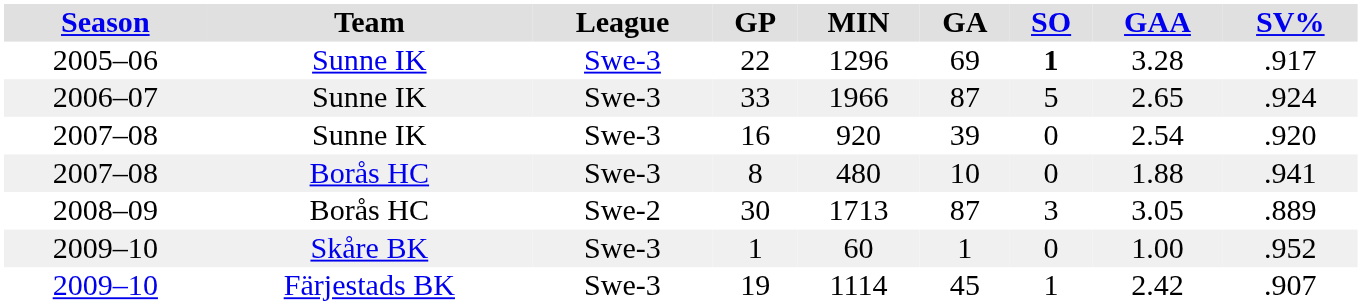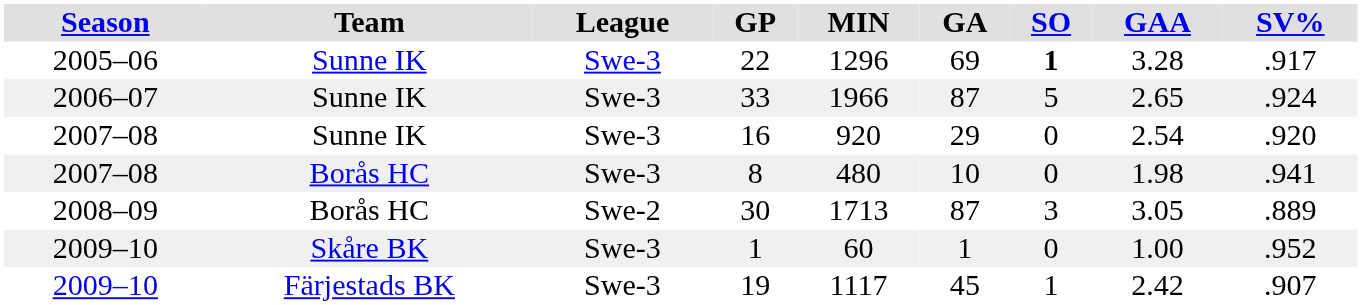16 | GA: 39 -> 29
8 | GAA: 1.88 -> 1.98
19 | MIN: 1114 -> 1117
